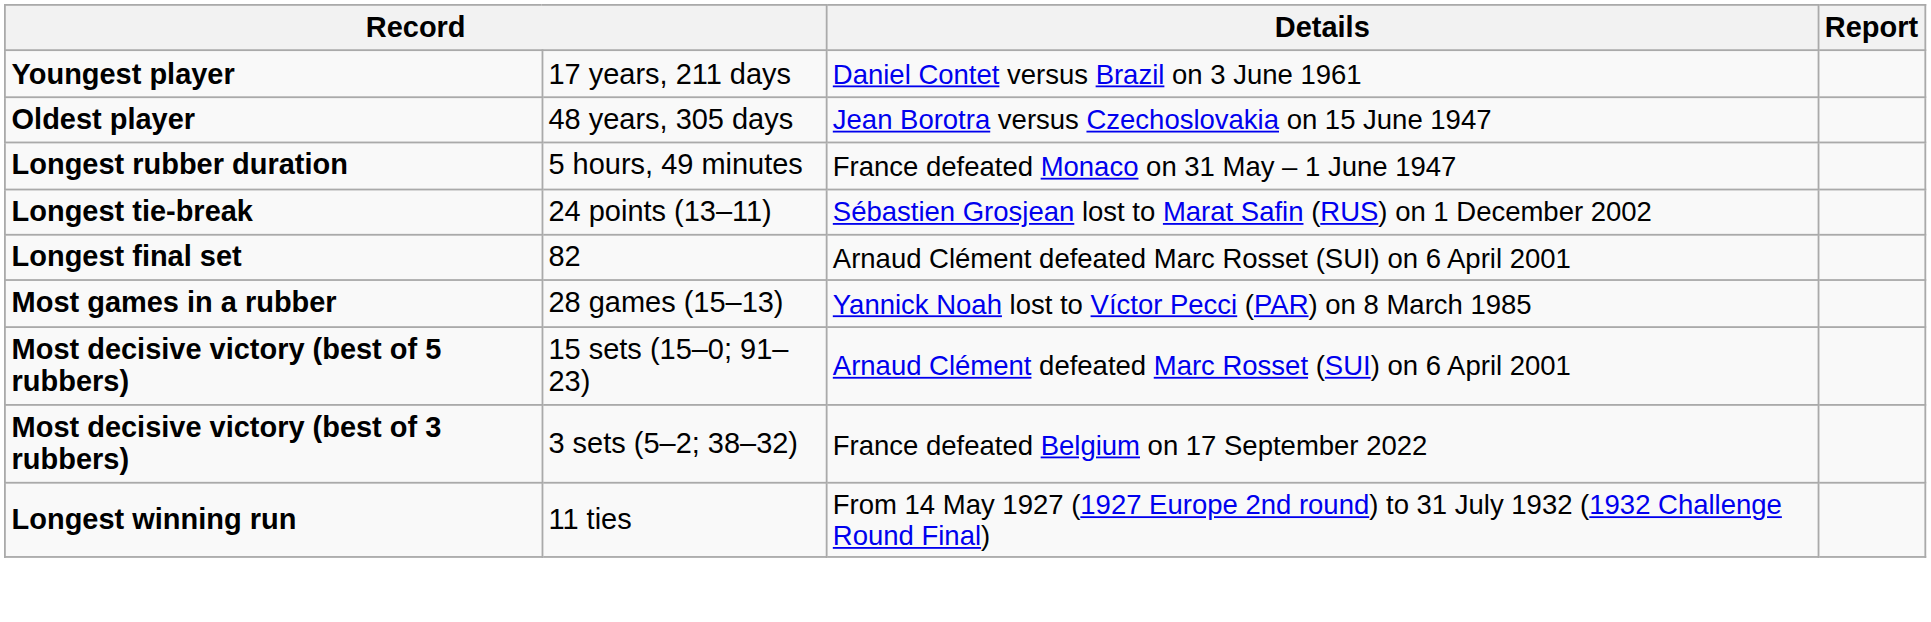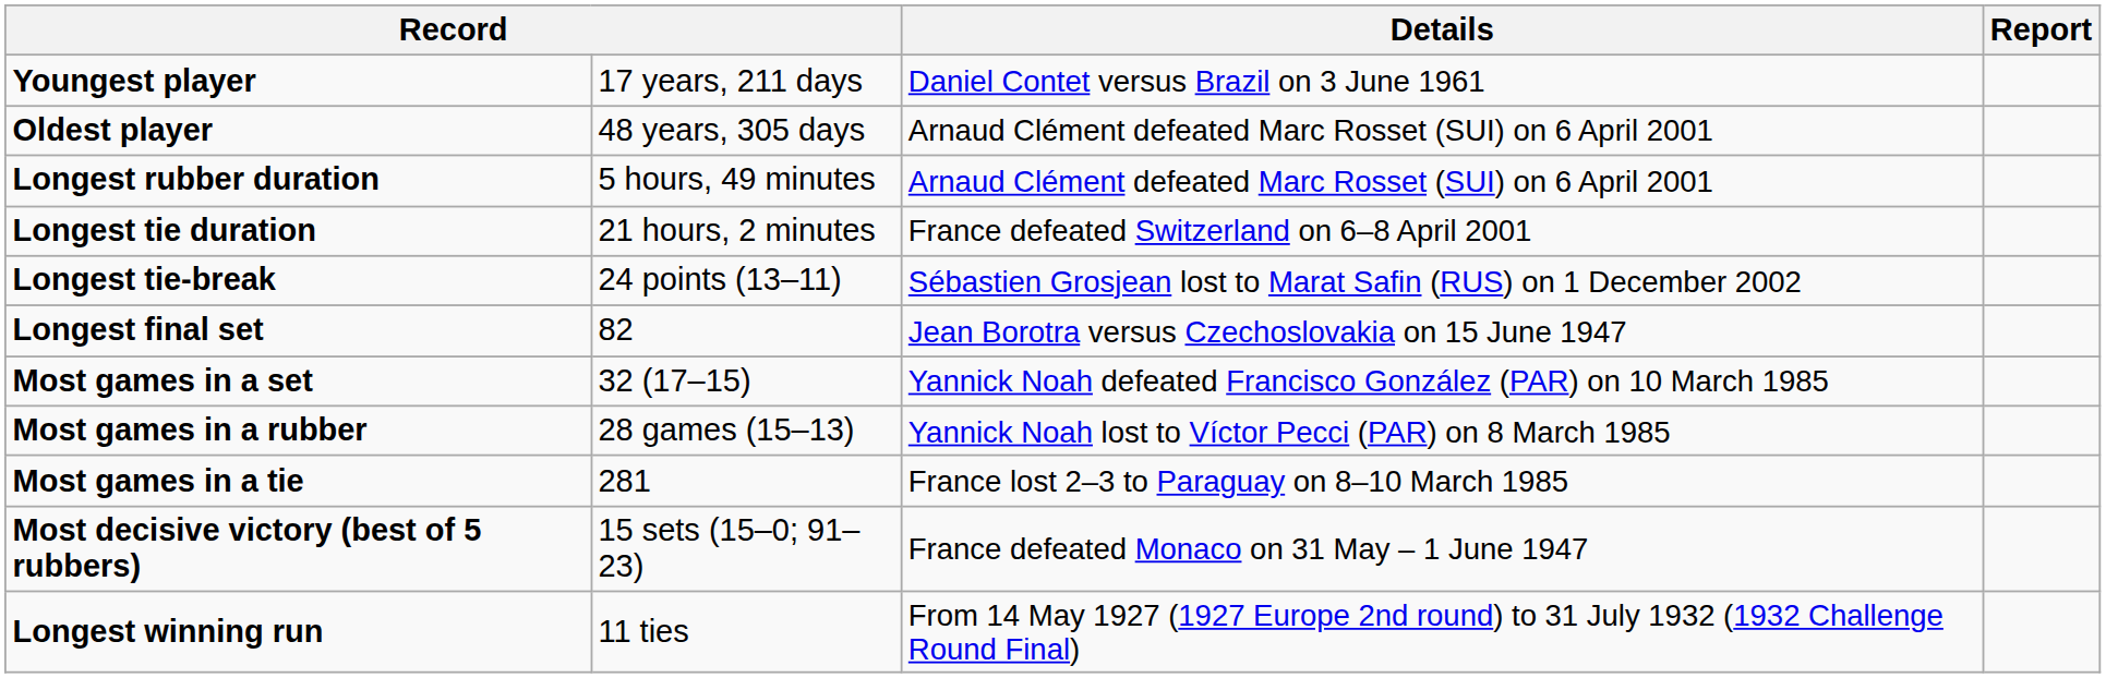Oldest player | Details: Jean Borotra versus Czechoslovakia on 15 June 1947 -> Arnaud Clément defeated Marc Rosset (SUI) on 6 April 2001
Longest rubber duration | Details: France defeated Monaco on 31 May – 1 June 1947 -> Arnaud Clément defeated Marc Rosset (SUI) on 6 April 2001
+ row: Longest tie duration | 21 hours, 2 minutes | France defeated Switzerland on 6–8 April 2001
Longest final set | Details: Arnaud Clément defeated Marc Rosset (SUI) on 6 April 2001 -> Jean Borotra versus Czechoslovakia on 15 June 1947
+ row: Most games in a set | 32 (17–15) | Yannick Noah defeated Francisco González (PAR) on 10 March 1985
+ row: Most games in a tie | 281 | France lost 2–3 to Paraguay on 8–10 March 1985
Most decisive victory (best of 5 rubbers) | Details: Arnaud Clément defeated Marc Rosset (SUI) on 6 April 2001 -> France defeated Monaco on 31 May – 1 June 1947
- row: Most decisive victory (best of 3 rubbers) | 3 sets (5–2; 38–32) | France defeated Belgium on 17 September 2022
